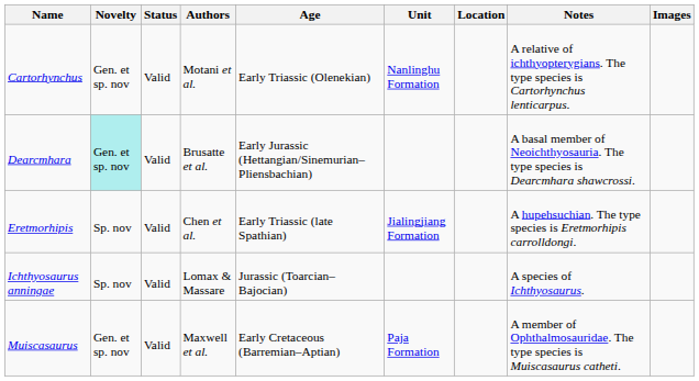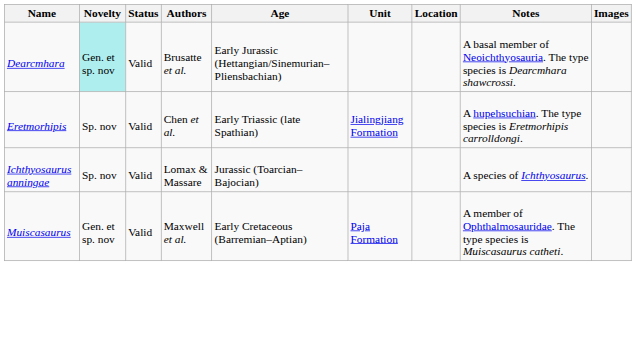- row: Cartorhynchus | Gen. et sp. nov | Valid | Motani et al. | Early Triassic (Olenekian) | Nanlinghu Formation | A relative of ichthyopterygians. The type species is Cartorhynchus lenticarpus.
